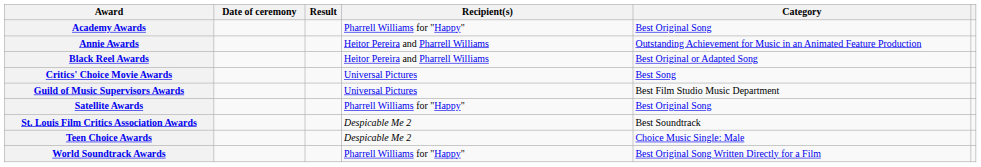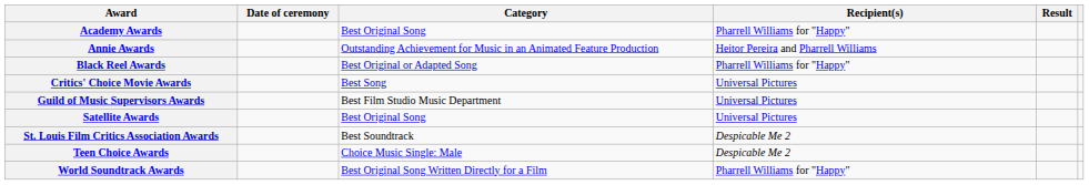columns swapped: Category <-> Result
Black Reel Awards | Recipient(s): Heitor Pereira and Pharrell Williams -> Pharrell Williams for "Happy"
Satellite Awards | Recipient(s): Pharrell Williams for "Happy" -> Universal Pictures
